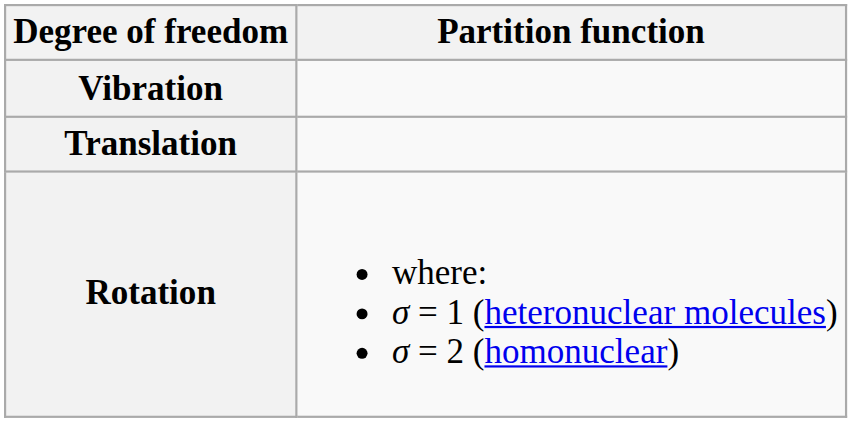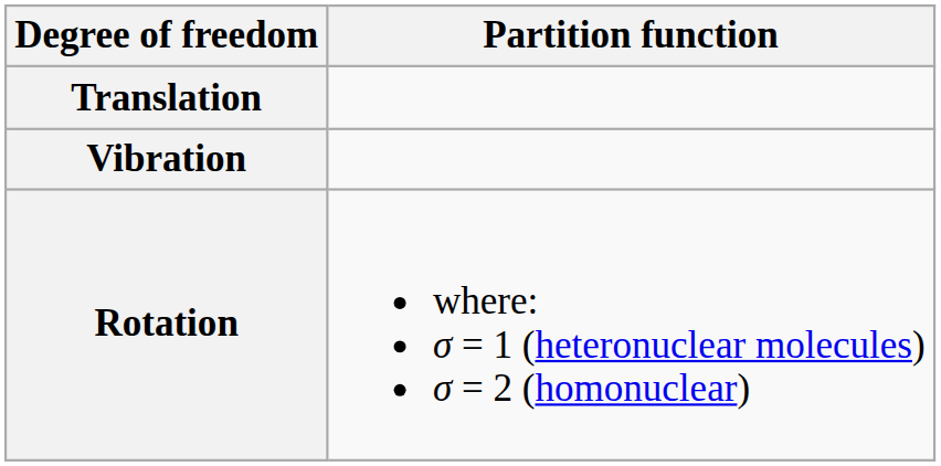rows swapped: Translation <-> Vibration
